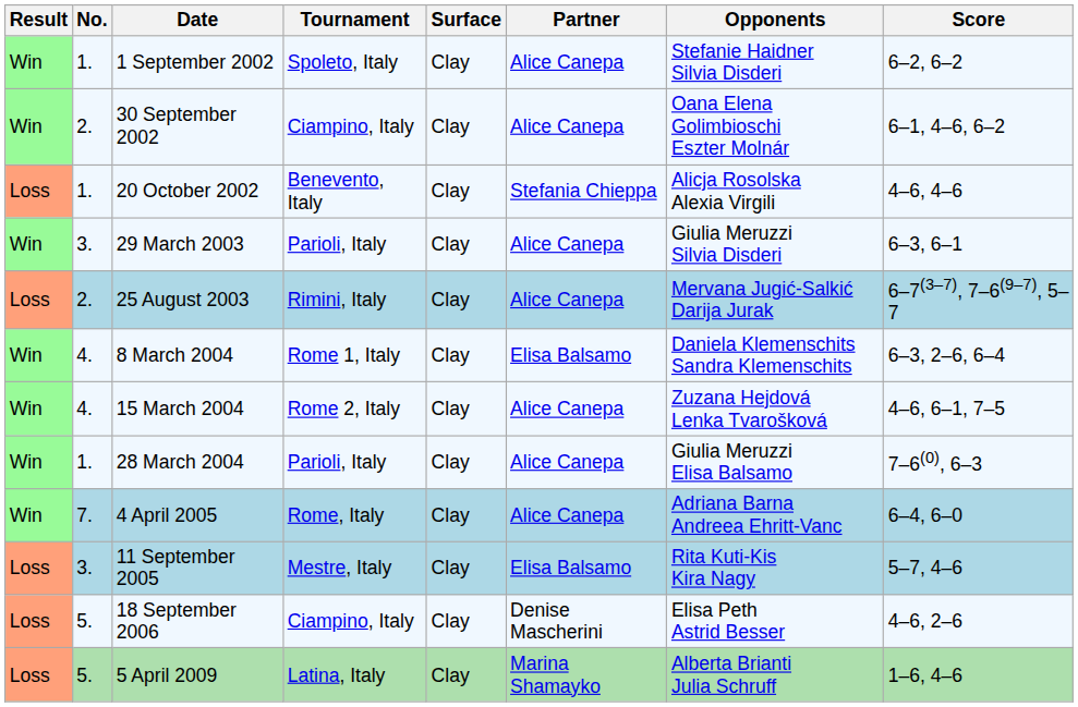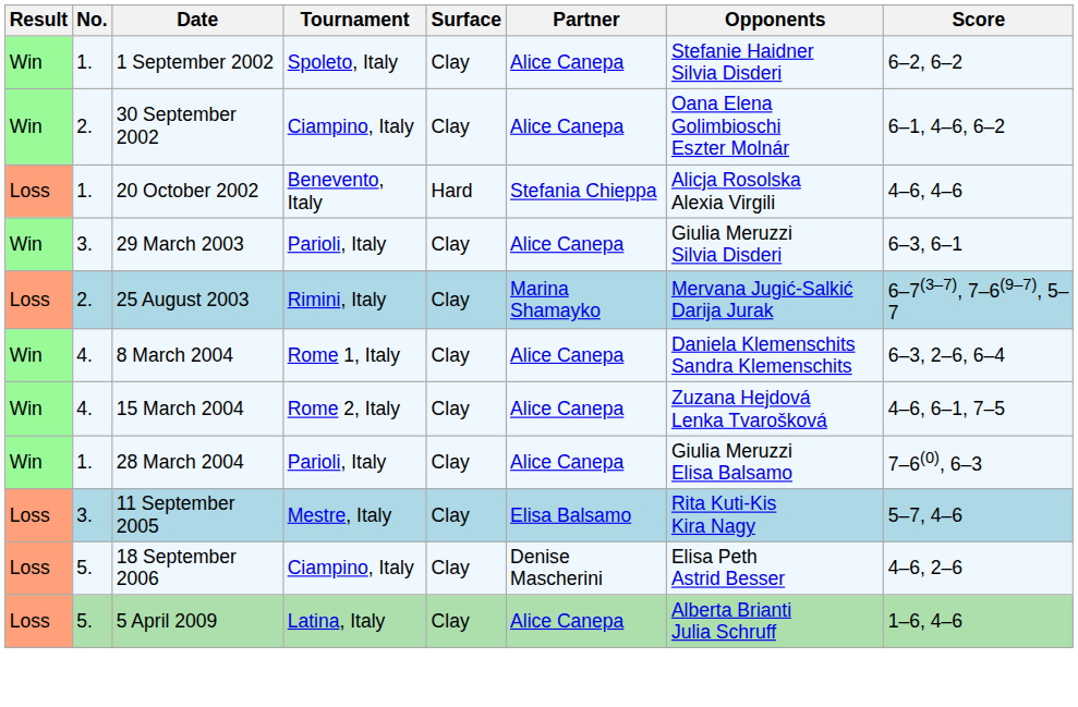20 October 2002 | Surface: Clay -> Hard
25 August 2003 | Partner: Alice Canepa -> Marina Shamayko
8 March 2004 | Partner: Elisa Balsamo -> Alice Canepa
- row: Win | 7. | 4 April 2005 | Rome, Italy | Clay | Alice Canepa | Adriana Barna Andreea Ehritt-Vanc | 6–4, 6–0
5 April 2009 | Partner: Marina Shamayko -> Alice Canepa
